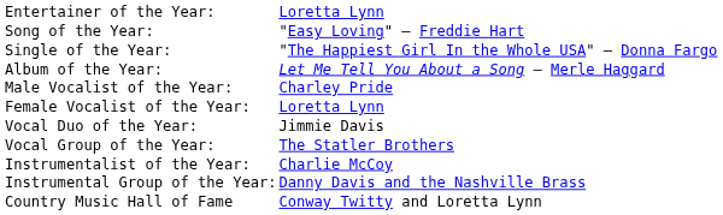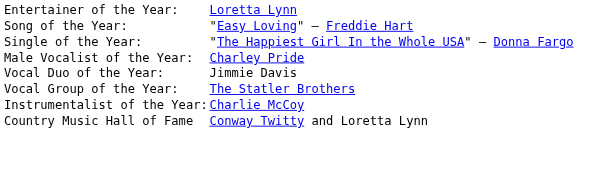- row: Album of the Year: | Let Me Tell You About a Song – Merle Haggard
- row: Female Vocalist of the Year: | Loretta Lynn
- row: Instrumental Group of the Year: | Danny Davis and the Nashville Brass
